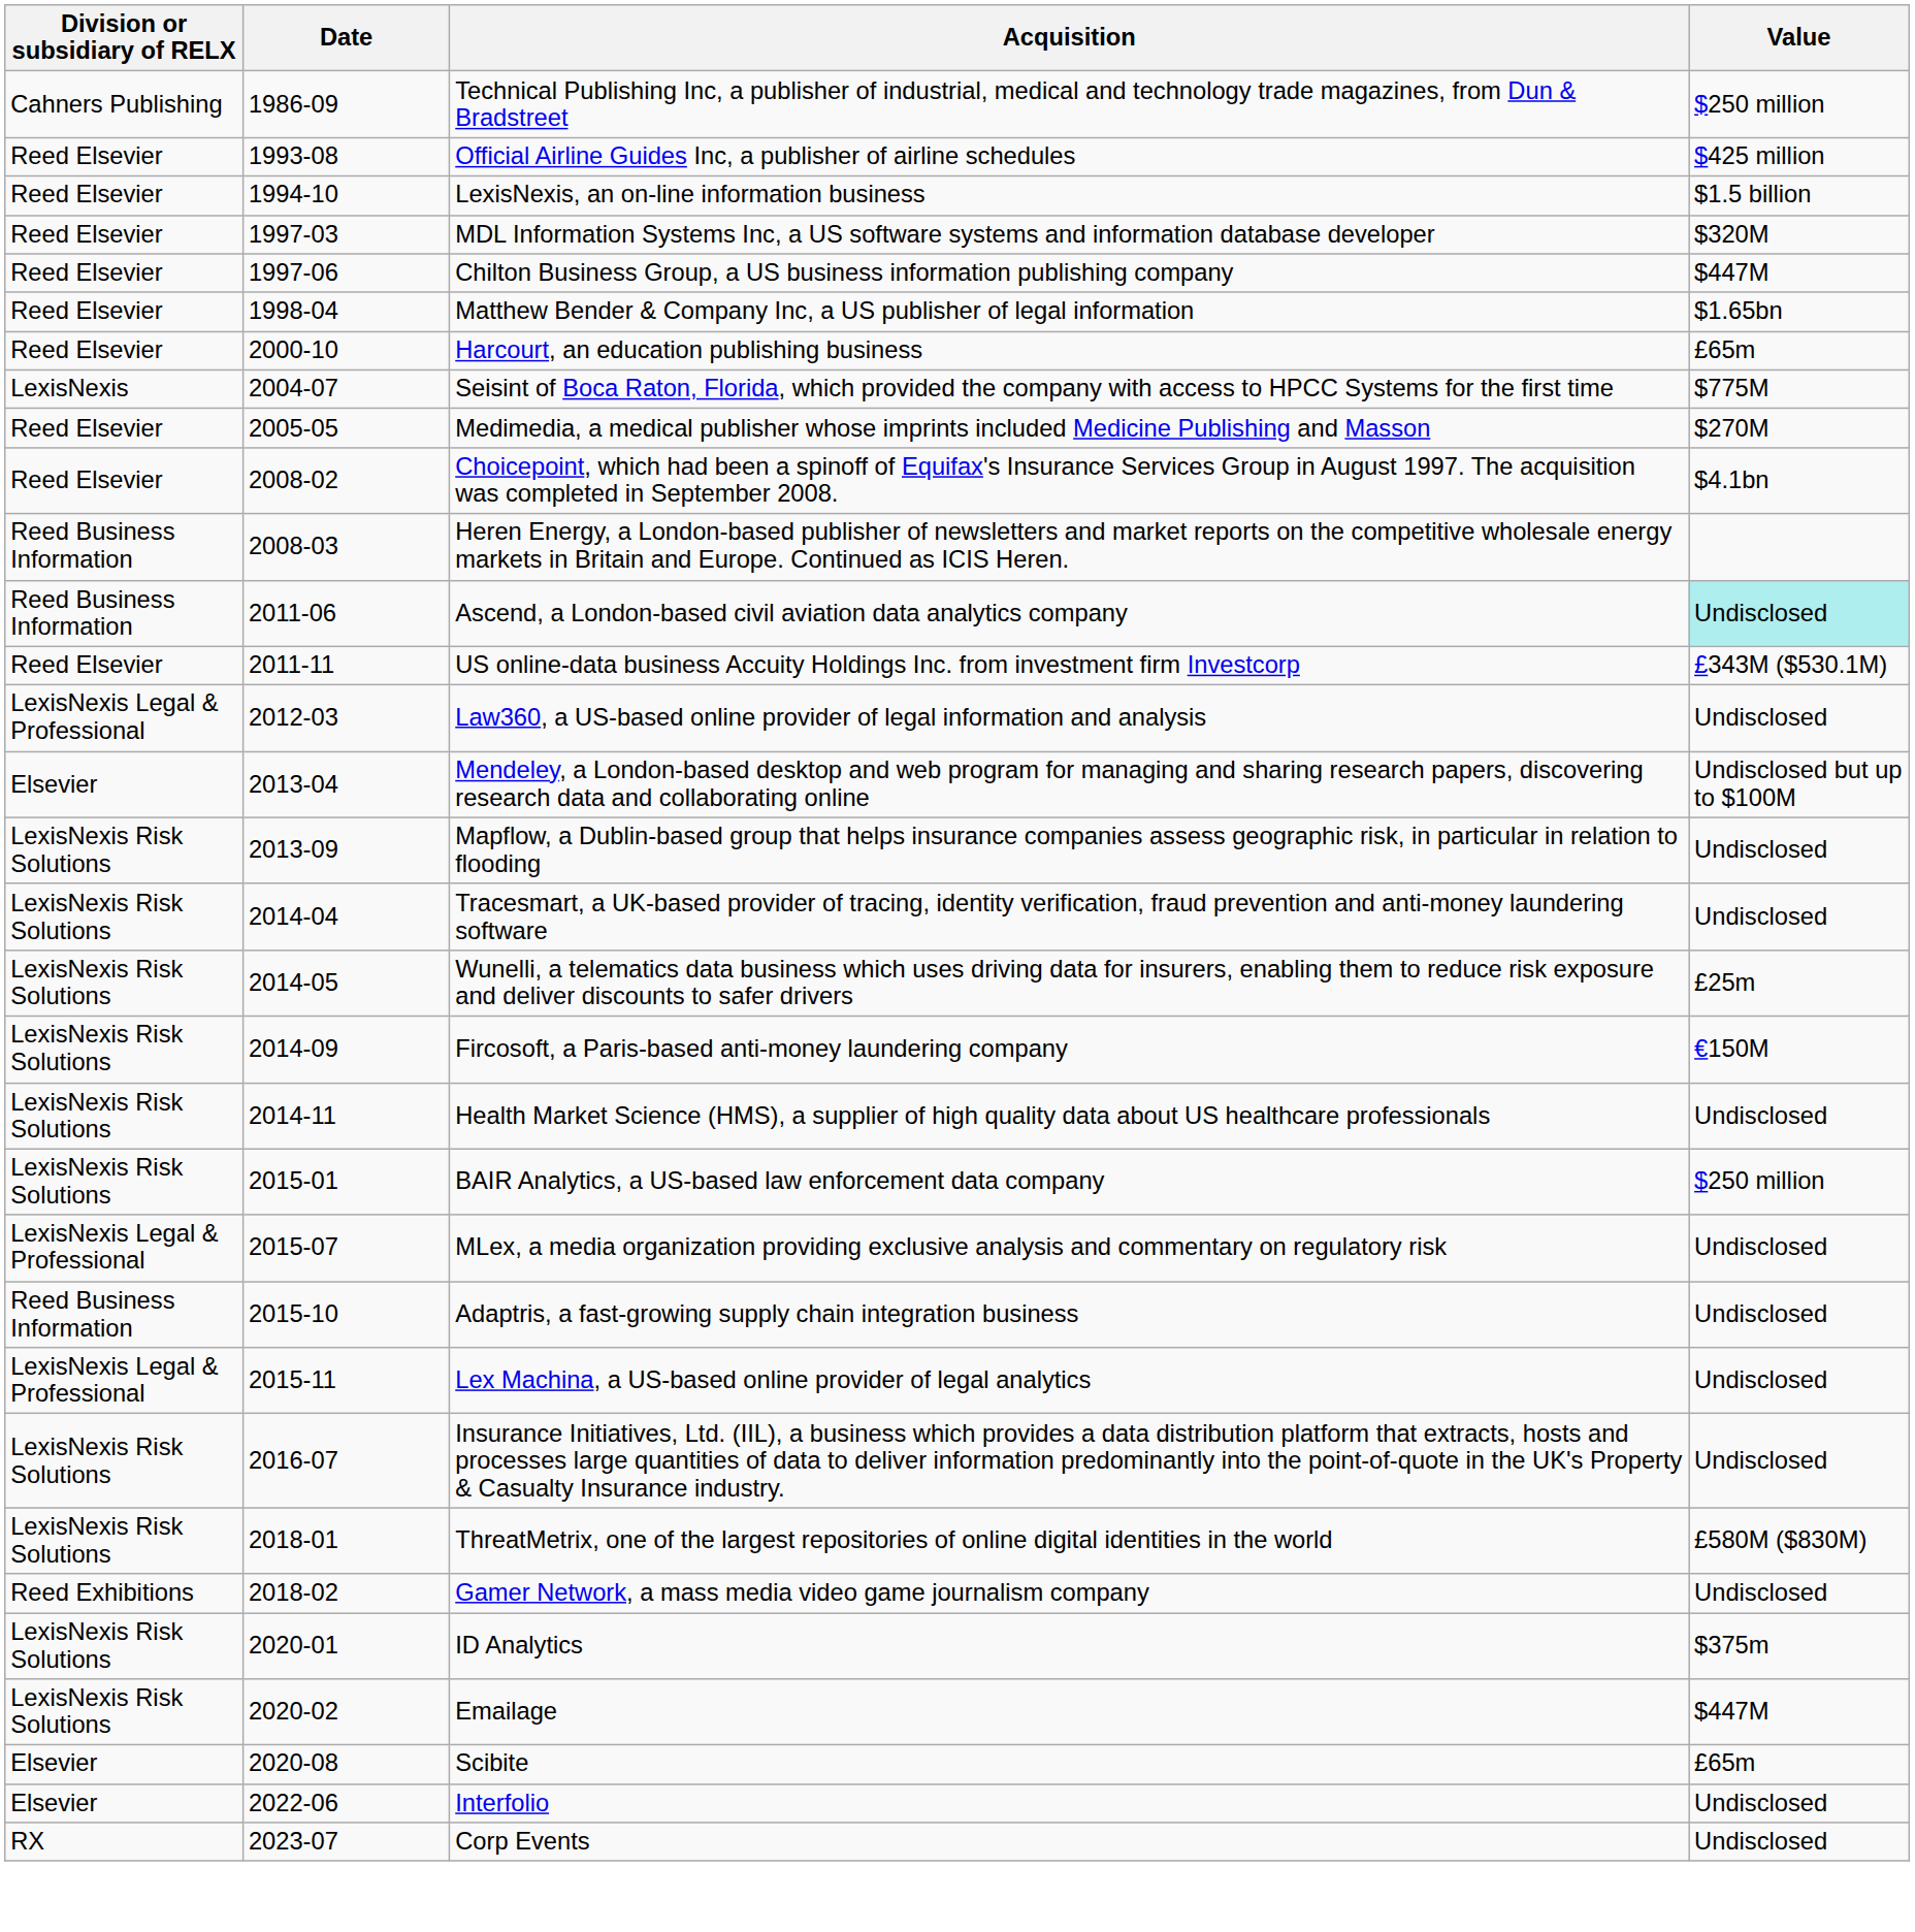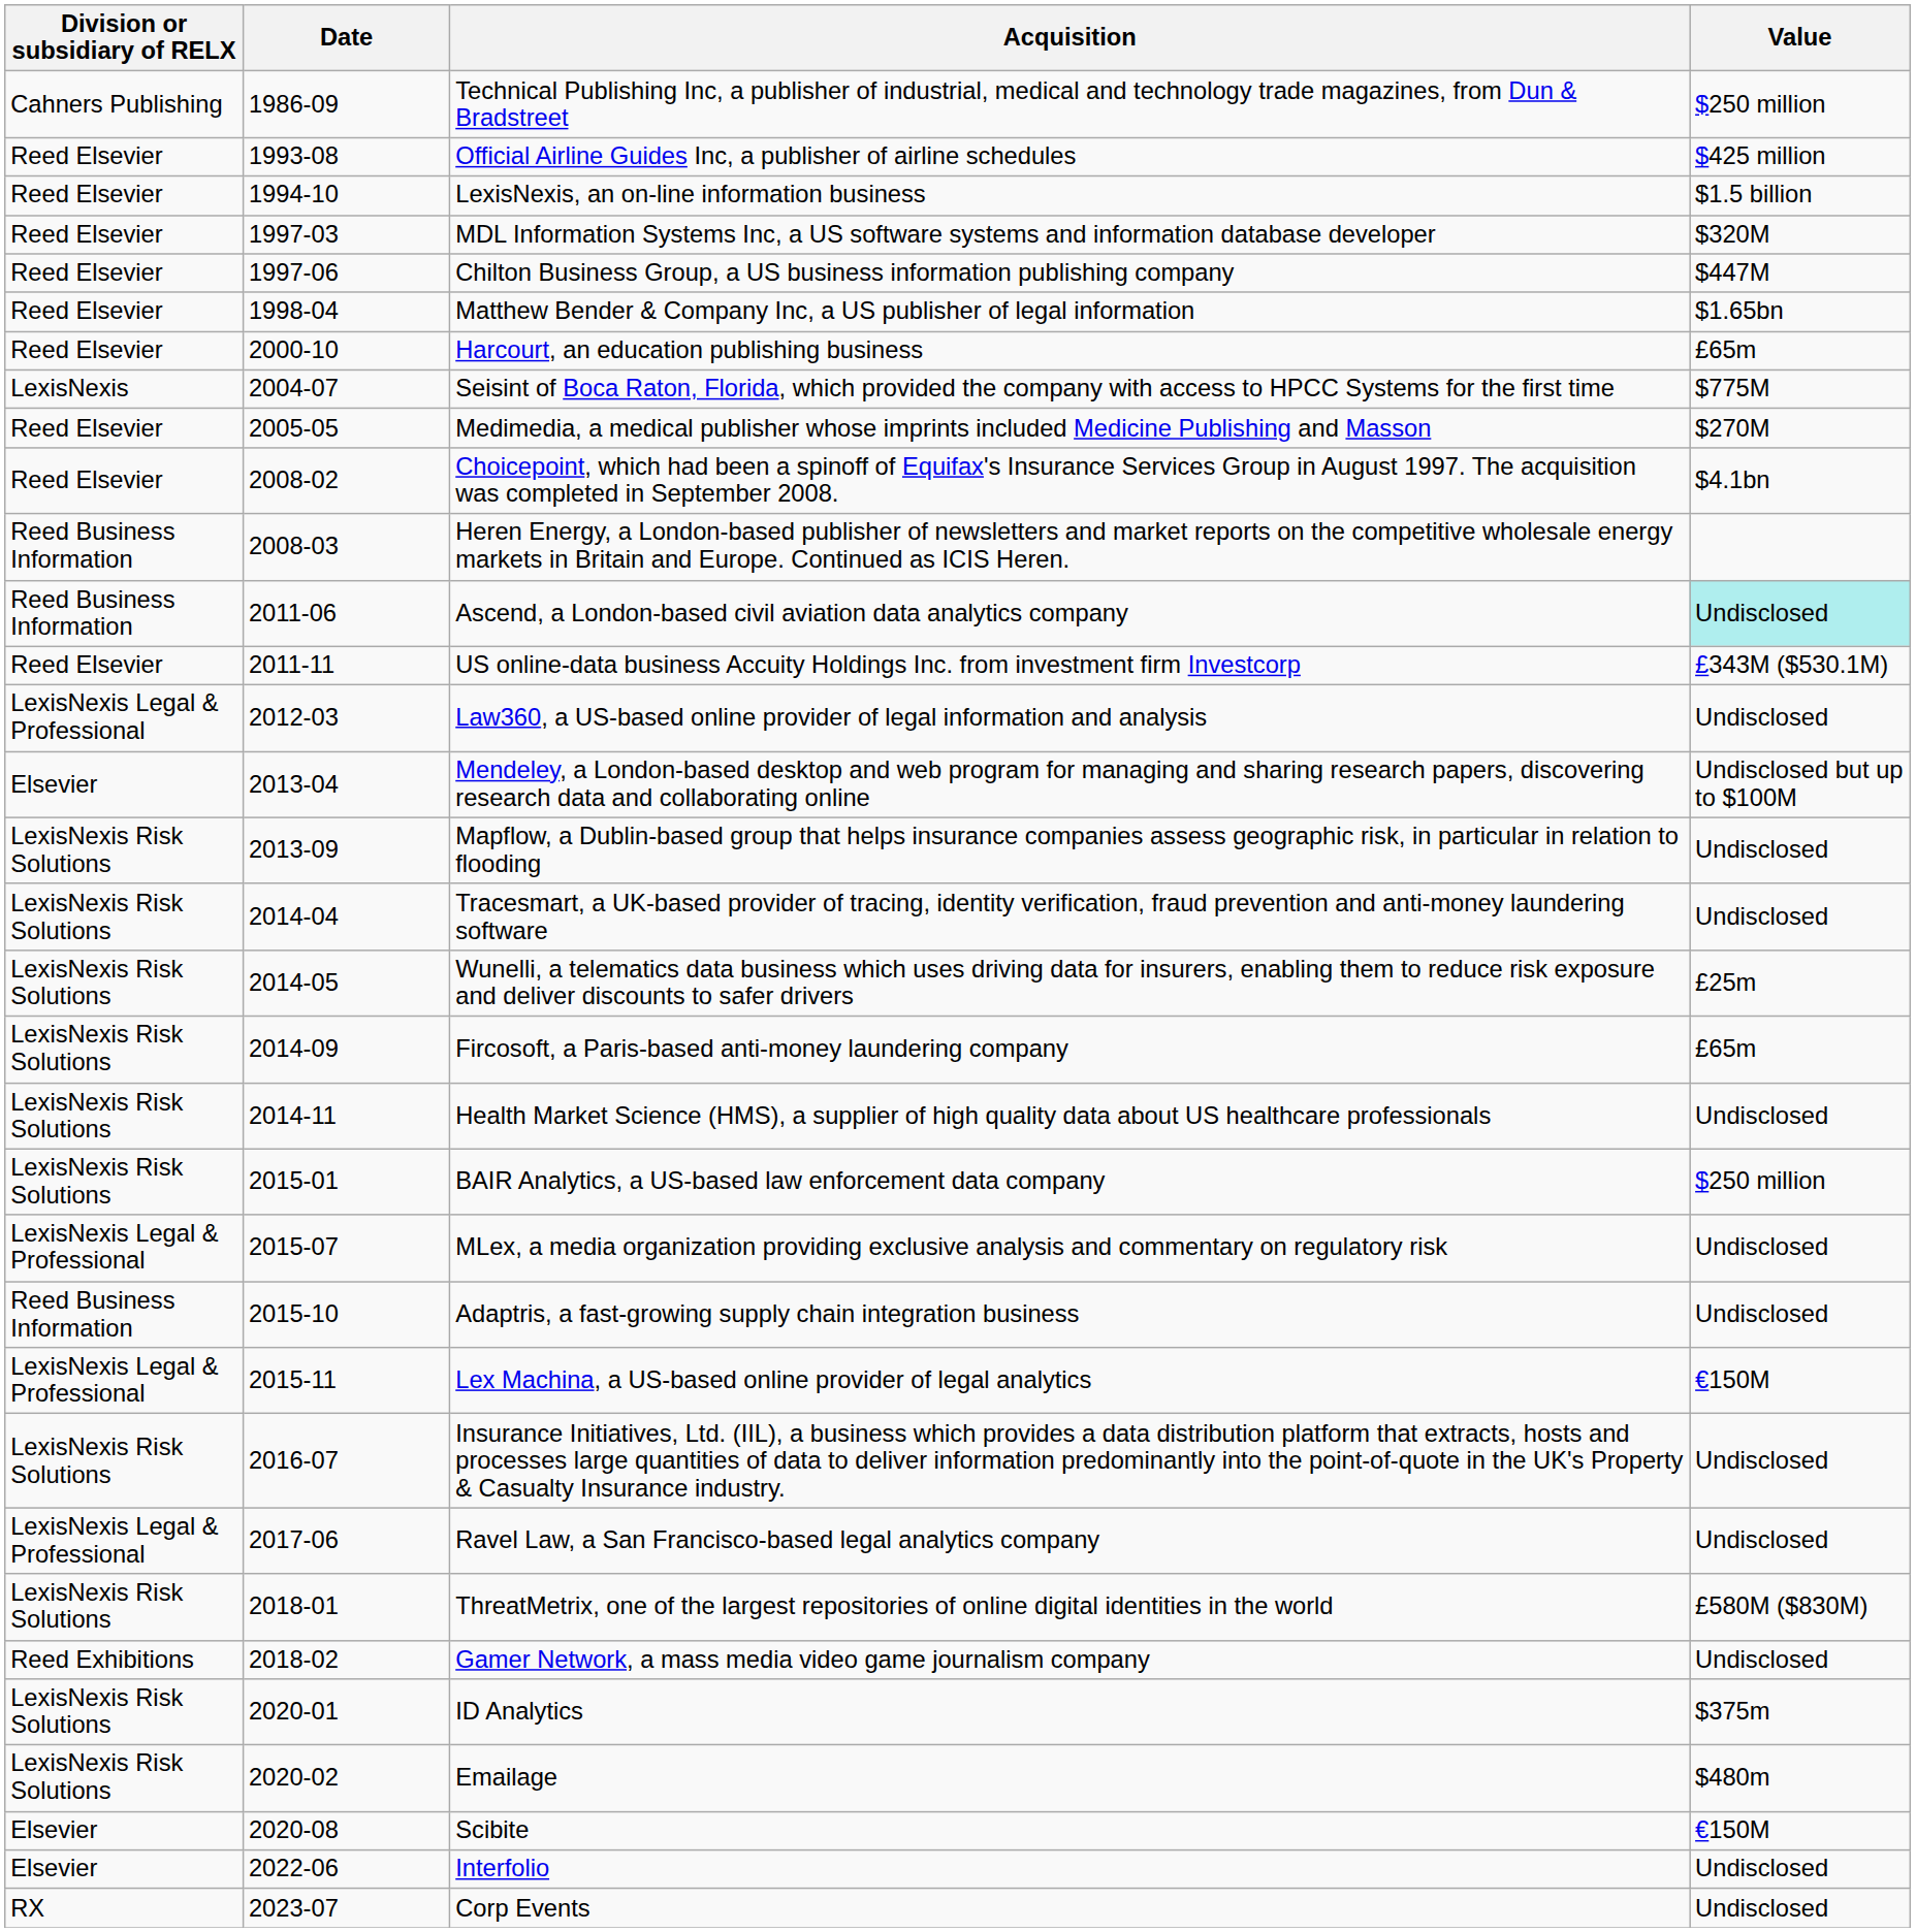Fircosoft, a Paris-based anti-money laundering company | Value: €150M -> £65m
Lex Machina, a US-based online provider of legal analytics | Value: Undisclosed -> €150M
+ row: LexisNexis Legal & Professional | 2017-06 | Ravel Law, a San Francisco-based legal analytics company | Undisclosed
Emailage | Value: $447M -> $480m
Scibite | Value: £65m -> €150M
